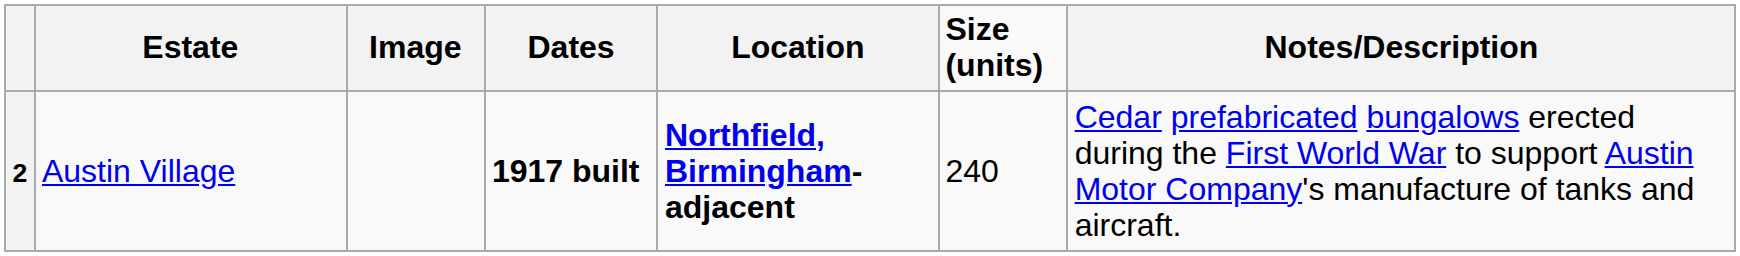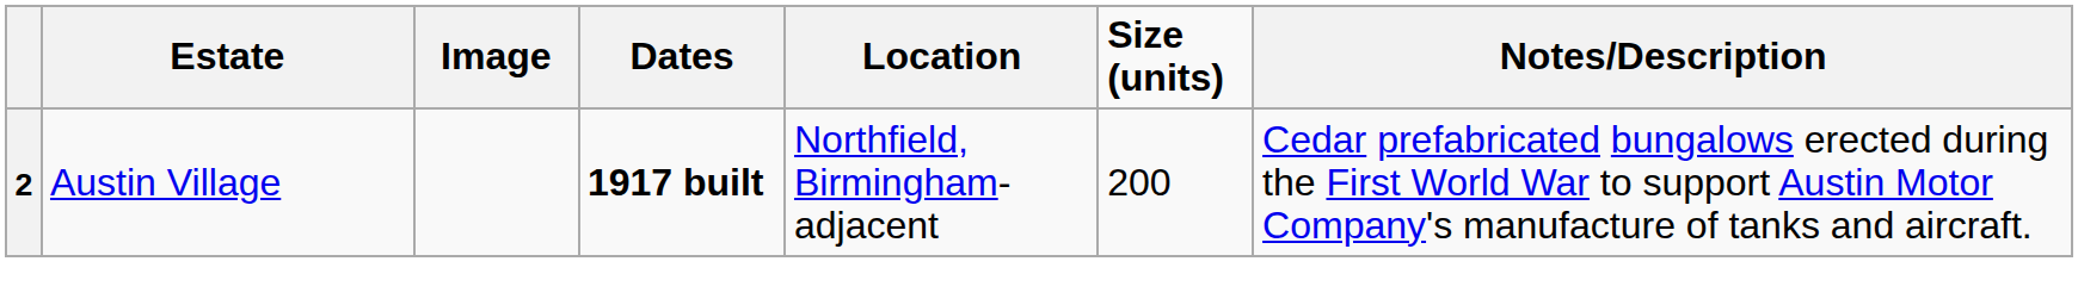2 | Location: bold -> normal
2 | Size (units): 240 -> 200
